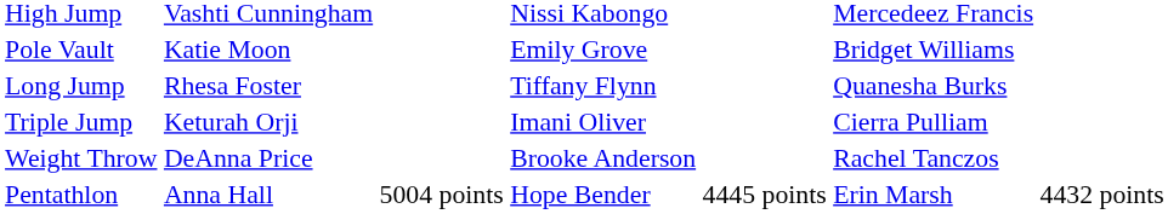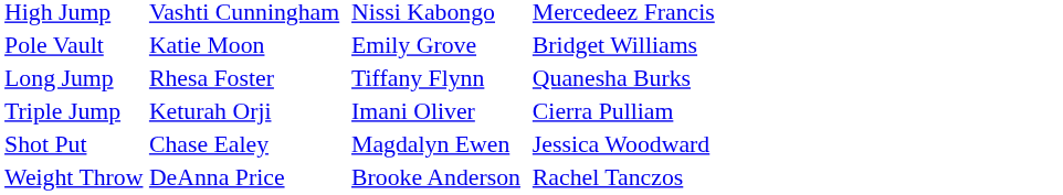+ row: Shot Put | Chase Ealey | Magdalyn Ewen | Jessica Woodward
- row: Pentathlon | Anna Hall | 5004 points | Hope Bender | 4445 points | Erin Marsh | 4432 points
